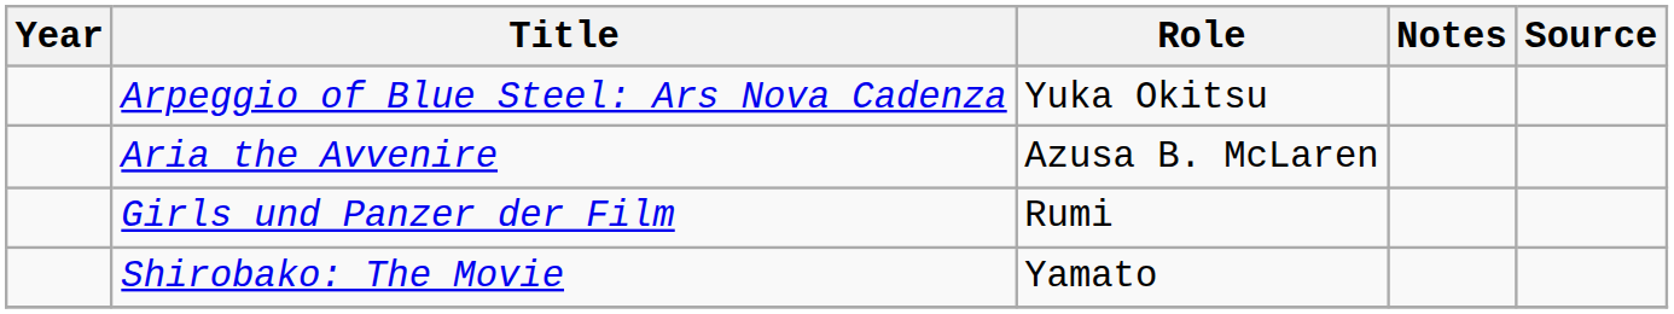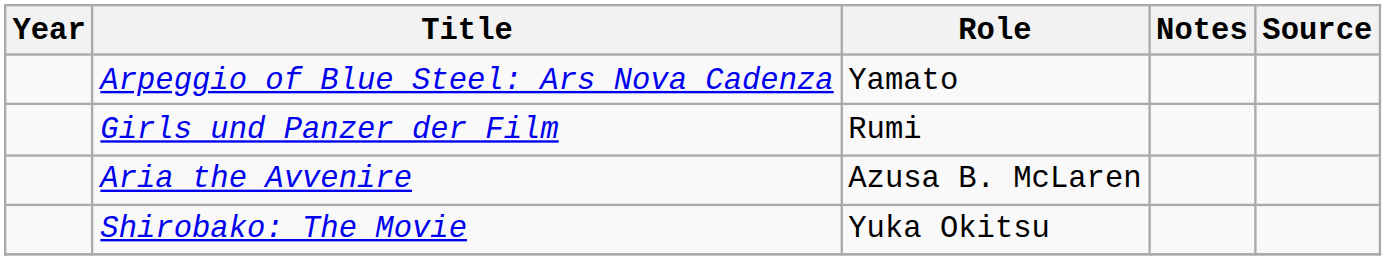Arpeggio of Blue Steel: Ars Nova Cadenza | Role: Yuka Okitsu -> Yamato
rows swapped: Aria the Avvenire <-> Girls und Panzer der Film
Shirobako: The Movie | Role: Yamato -> Yuka Okitsu
